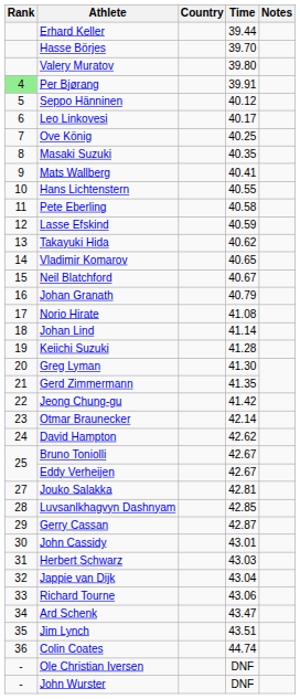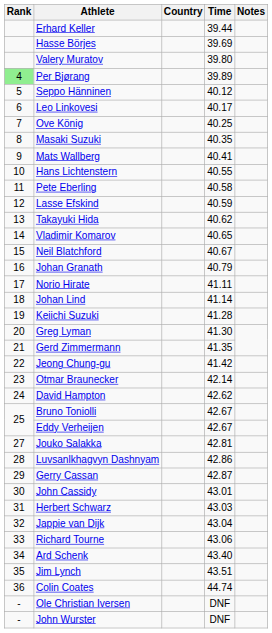Hasse Börjes | Time: 39.70 -> 39.69
Per Bjørang | Time: 39.91 -> 39.89
Norio Hirate | Time: 41.08 -> 41.11
Luvsanlkhagvyn Dashnyam | Time: 42.85 -> 42.86
Ard Schenk | Time: 43.47 -> 43.40
